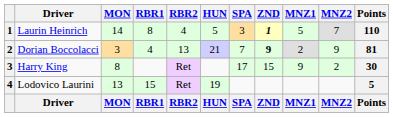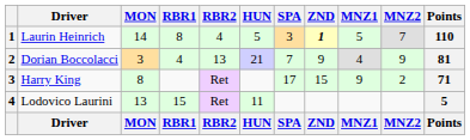Dorian Boccolacci | ZND: bold -> normal
Dorian Boccolacci | MNZ1: 2 -> 4
Harry King | Points: 30 -> 71
Lodovico Laurini | HUN: 19 -> 11
